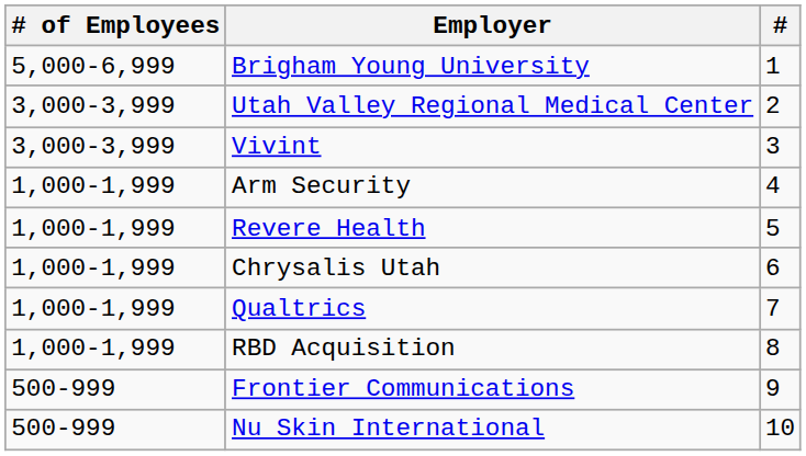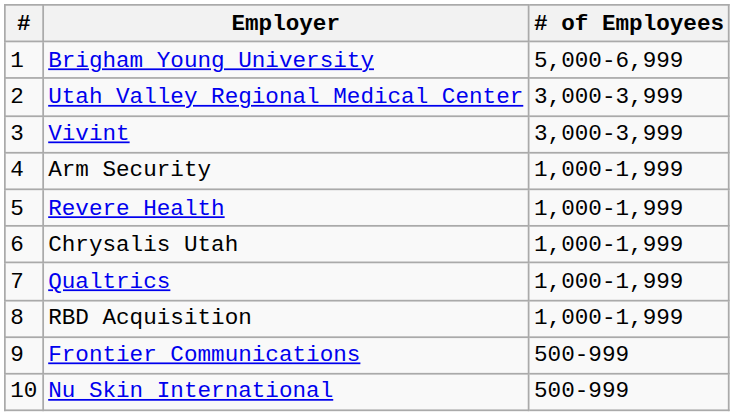columns swapped: # <-> # of Employees
